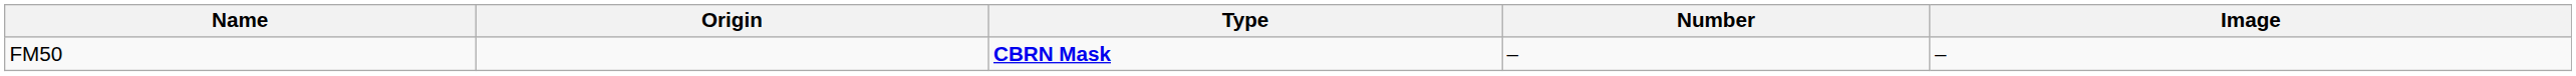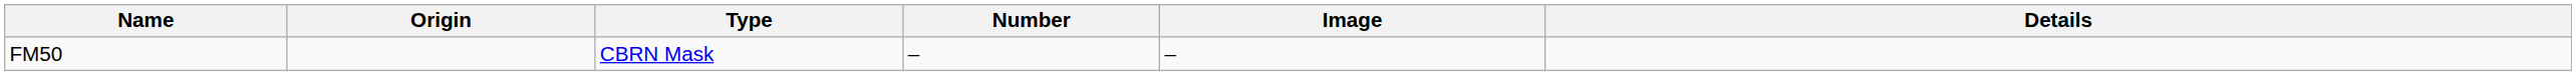+ column: Details
FM50 | Type: bold -> normal
